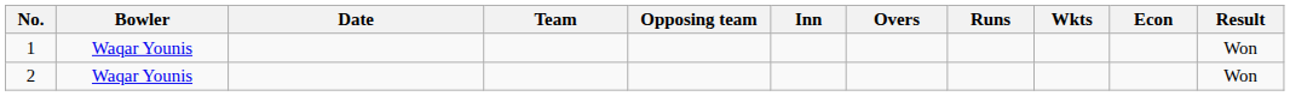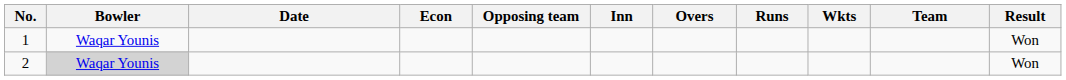columns swapped: Team <-> Econ
2 | Bowler: no background -> lightgrey background
